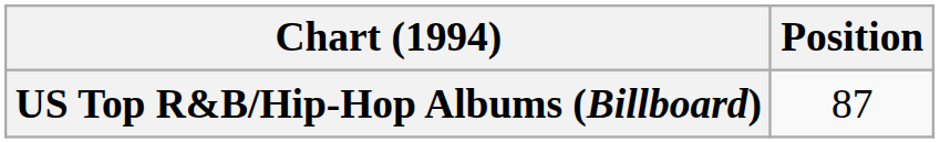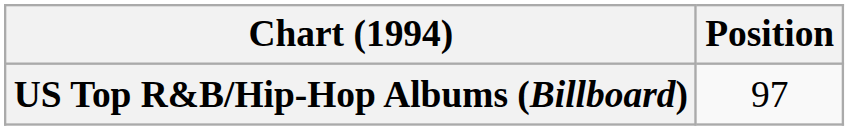US Top R&B/Hip-Hop Albums (Billboard) | Position: 87 -> 97
